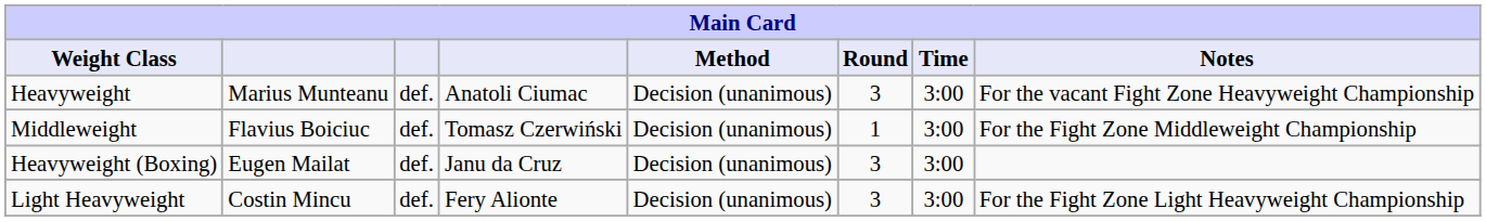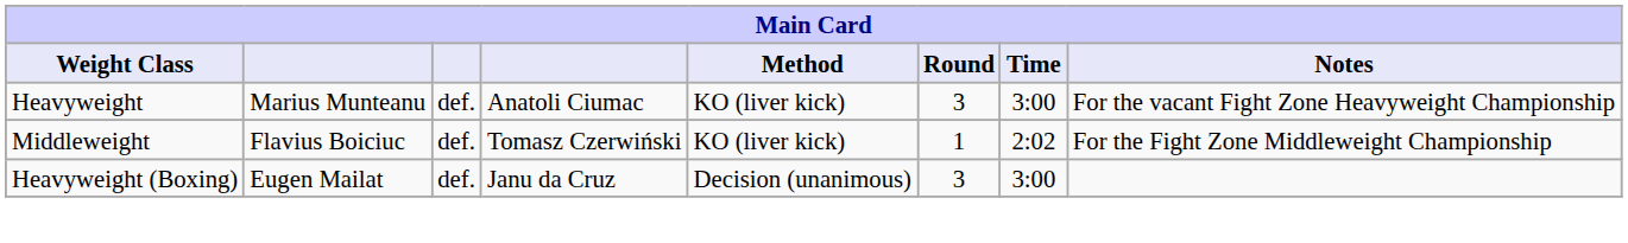Heavyweight | Method: Decision (unanimous) -> KO (liver kick)
Middleweight | Method: Decision (unanimous) -> KO (liver kick)
Middleweight | Time: 3:00 -> 2:02
- row: Light Heavyweight | Costin Mincu | def. | Fery Alionte | Decision (unanimous) | 3 | 3:00 | For the Fight Zone Light Heavyweight Championship
